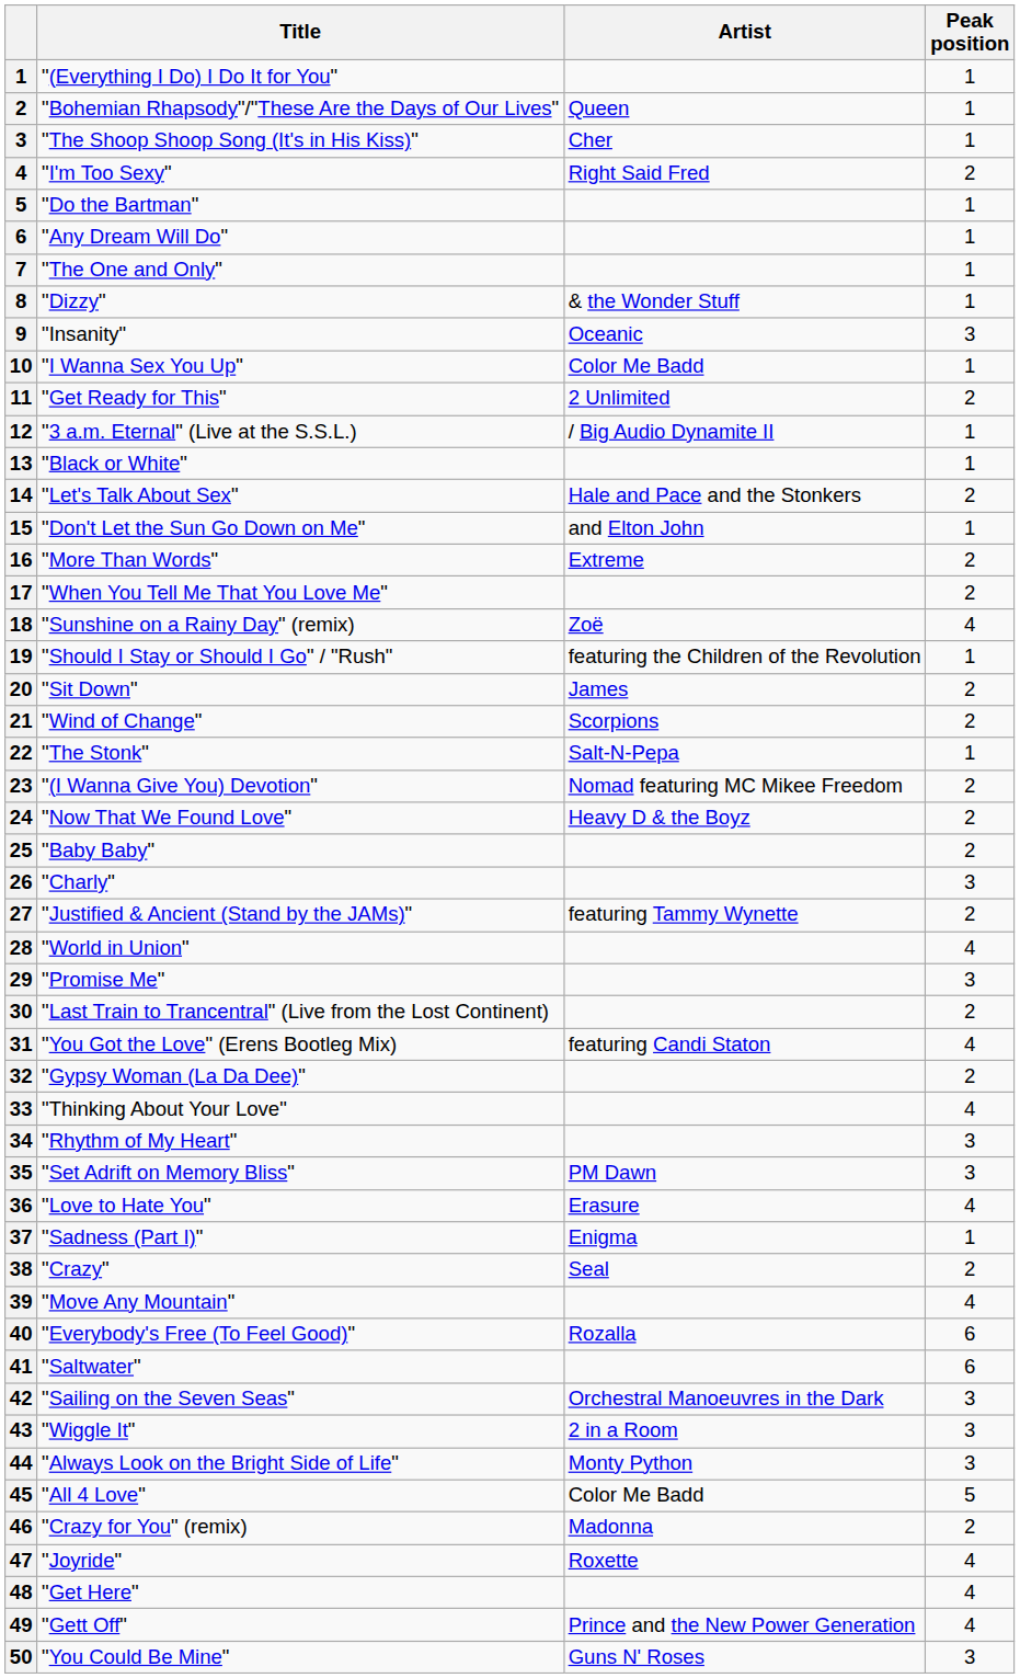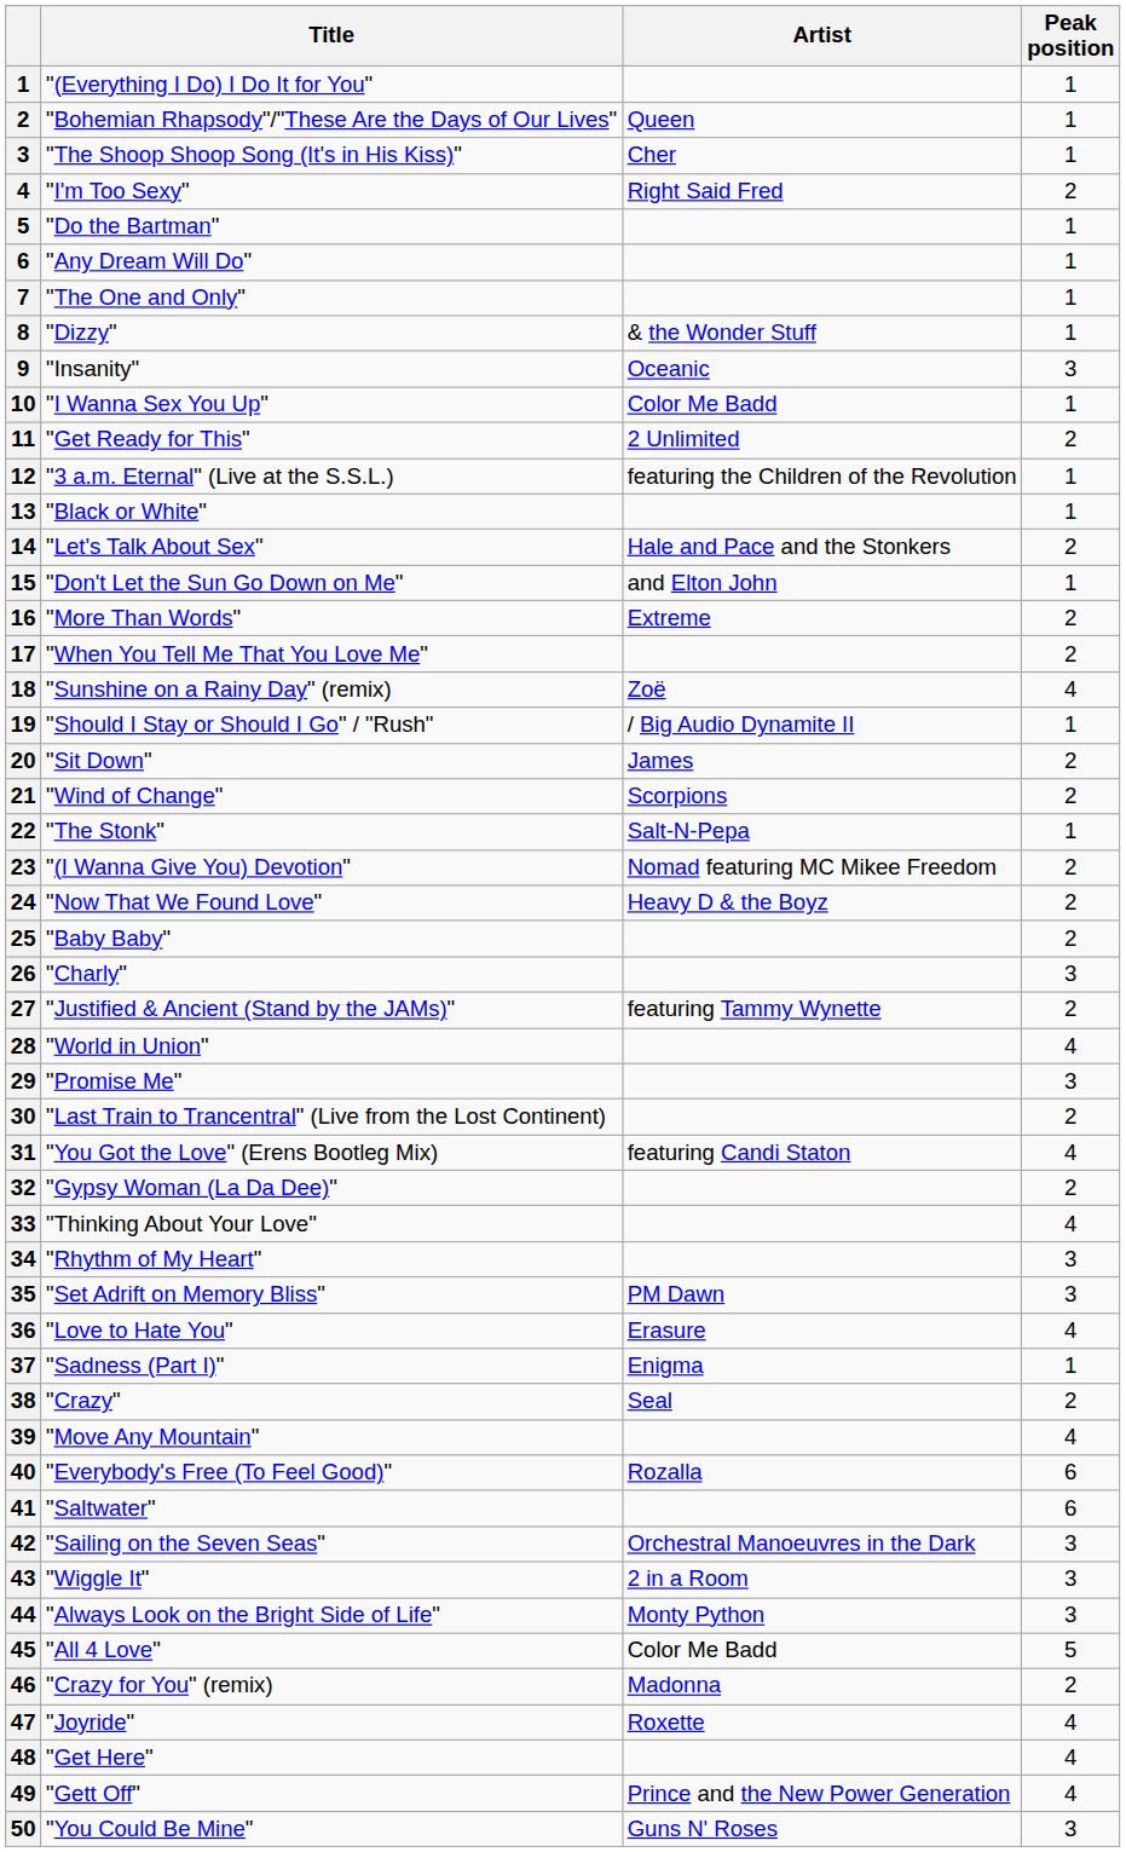"3 a.m. Eternal" (Live at the S.S.L.) | Artist: / Big Audio Dynamite II -> featuring the Children of the Revolution
"Should I Stay or Should I Go" / "Rush" | Artist: featuring the Children of the Revolution -> / Big Audio Dynamite II
